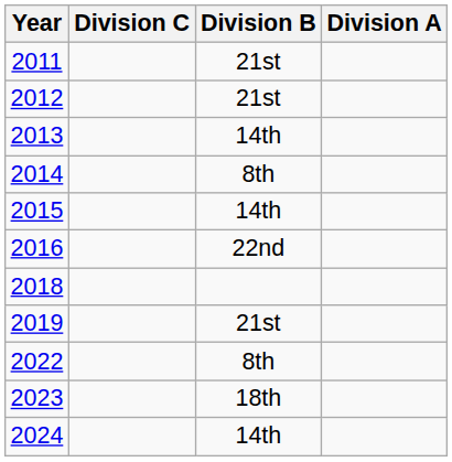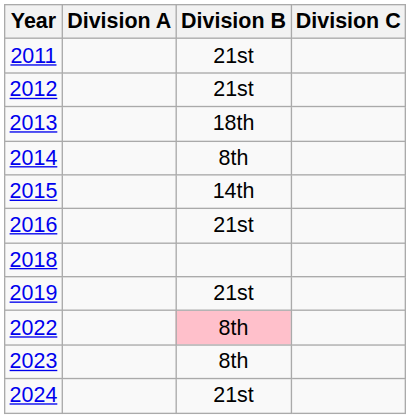columns swapped: Division A <-> Division C
2013 | Division B: 14th -> 18th
2016 | Division B: 22nd -> 21st
2022 | Division B: no background -> pink background
2023 | Division B: 18th -> 8th
2024 | Division B: 14th -> 21st
